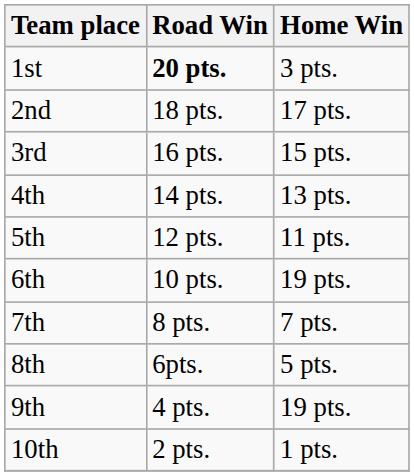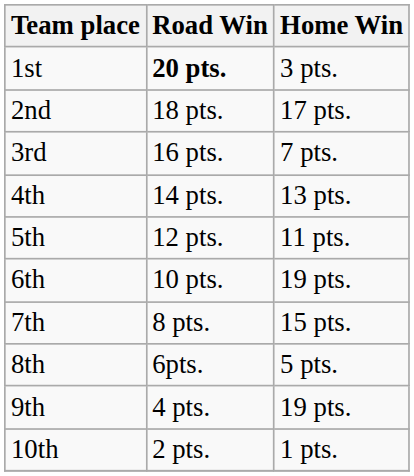3rd | Home Win: 15 pts. -> 7 pts.
7th | Home Win: 7 pts. -> 15 pts.
